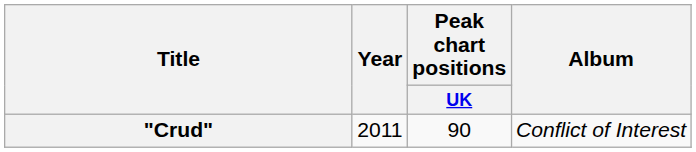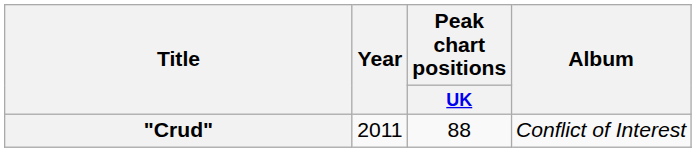"Crud" | Peak chart positions / UK: 90 -> 88
